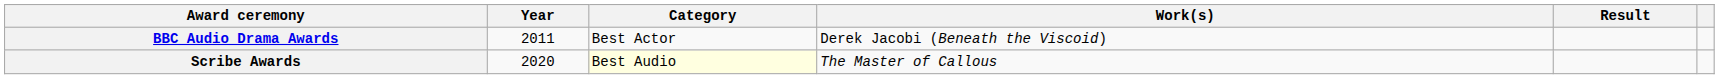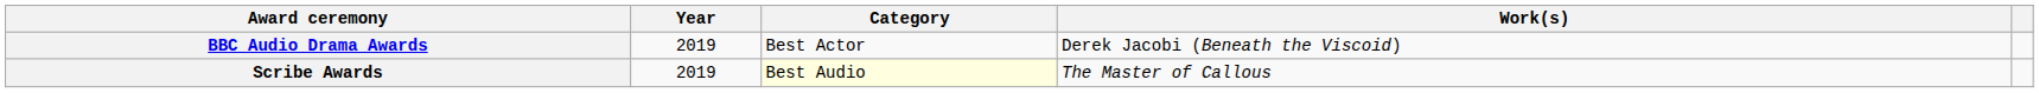- column: Result
BBC Audio Drama Awards | Year: 2011 -> 2019
Scribe Awards | Year: 2020 -> 2019
